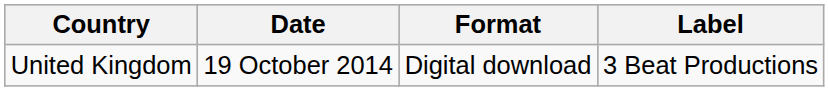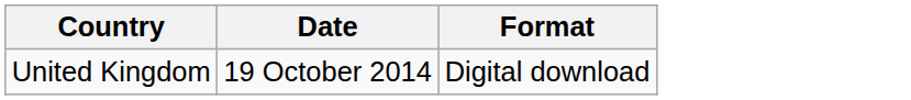- column: Label | 3 Beat Productions
